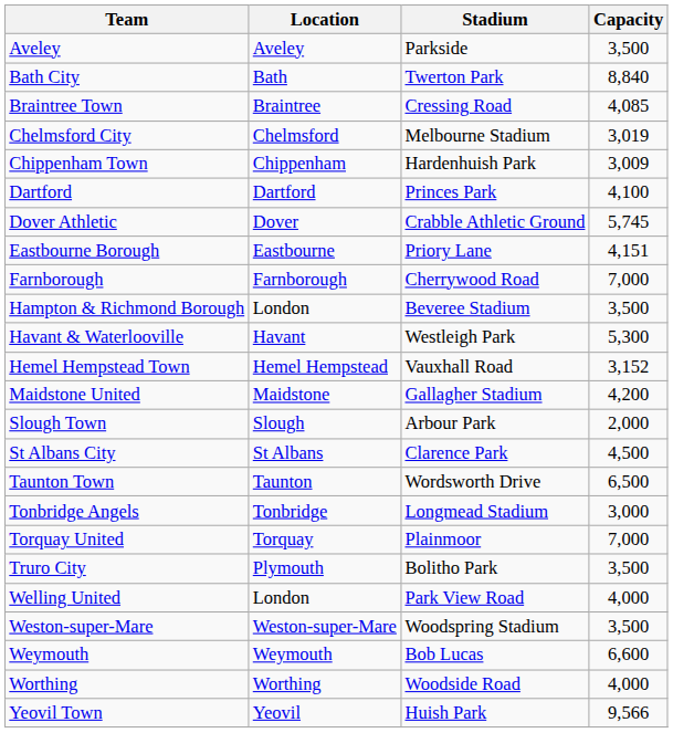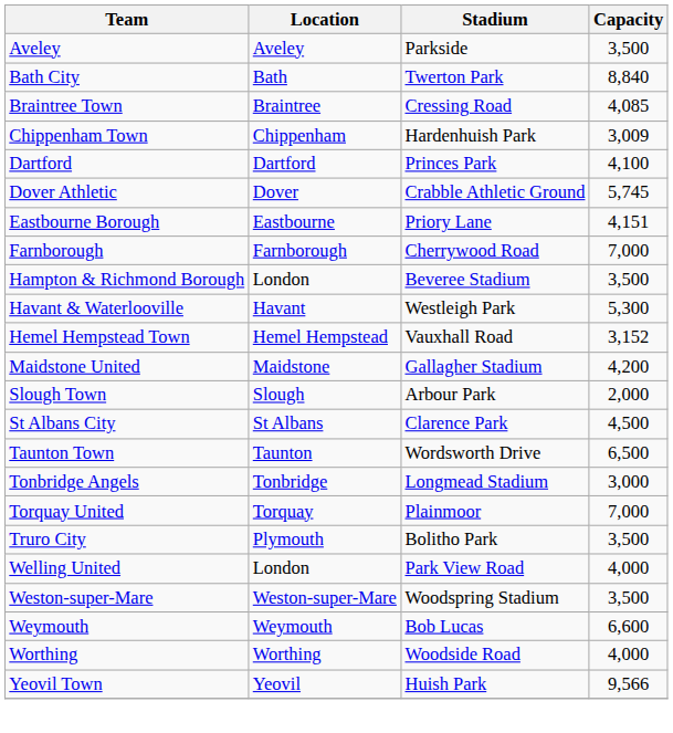- row: Chelmsford City | Chelmsford | Melbourne Stadium | 3,019
